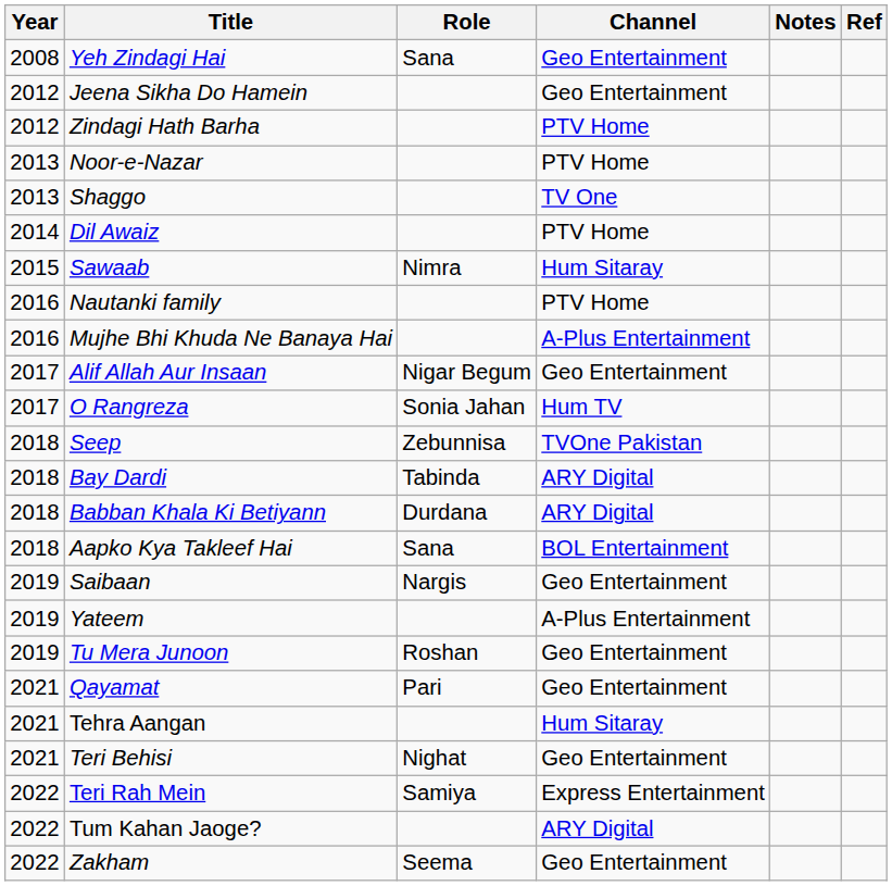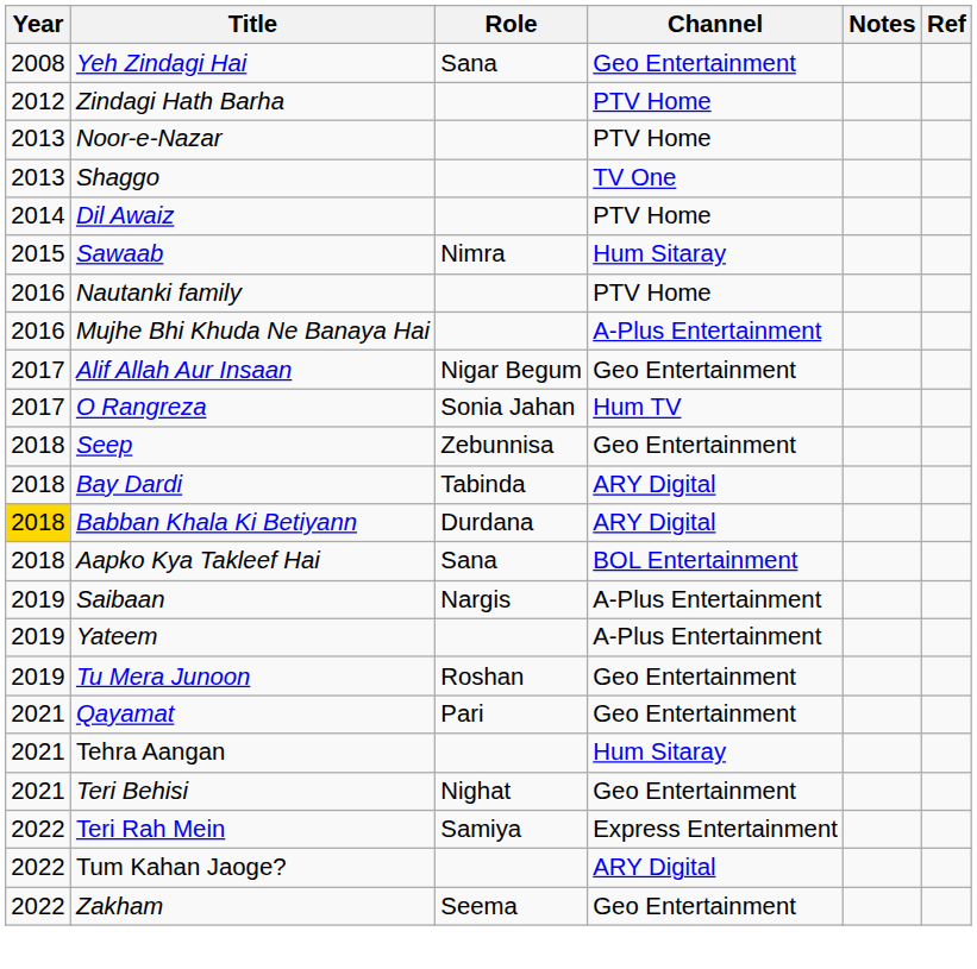- row: 2012 | Jeena Sikha Do Hamein | Geo Entertainment
Seep | Channel: TVOne Pakistan -> Geo Entertainment
Babban Khala Ki Betiyann | Year: no background -> gold background
Saibaan | Channel: Geo Entertainment -> A-Plus Entertainment
